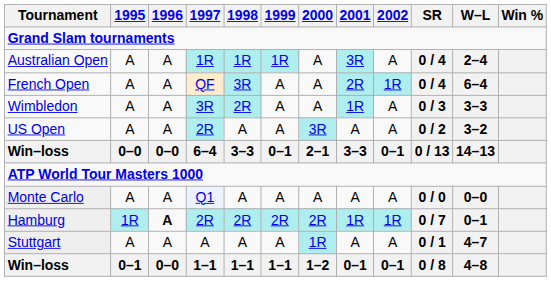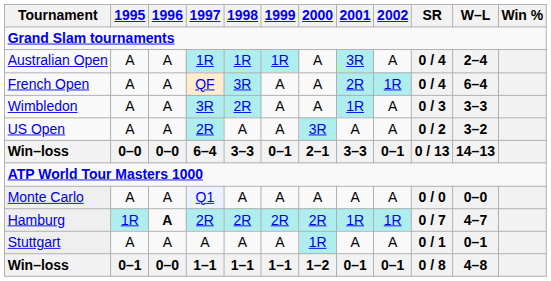Hamburg | W–L: 0–1 -> 4–7
Stuttgart | W–L: 4–7 -> 0–1
